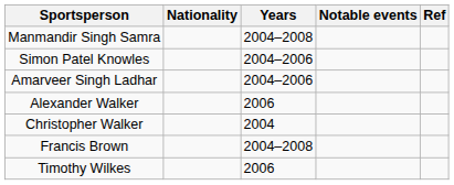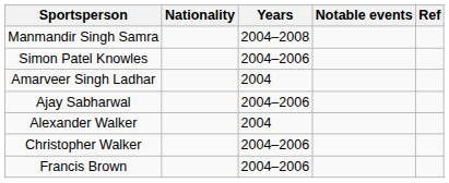Amarveer Singh Ladhar | Years: 2004–2006 -> 2004
+ row: Ajay Sabharwal | 2004–2006
Alexander Walker | Years: 2006 -> 2004
Christopher Walker | Years: 2004 -> 2004–2006
Francis Brown | Years: 2004–2008 -> 2004–2006
- row: Timothy Wilkes | 2006
